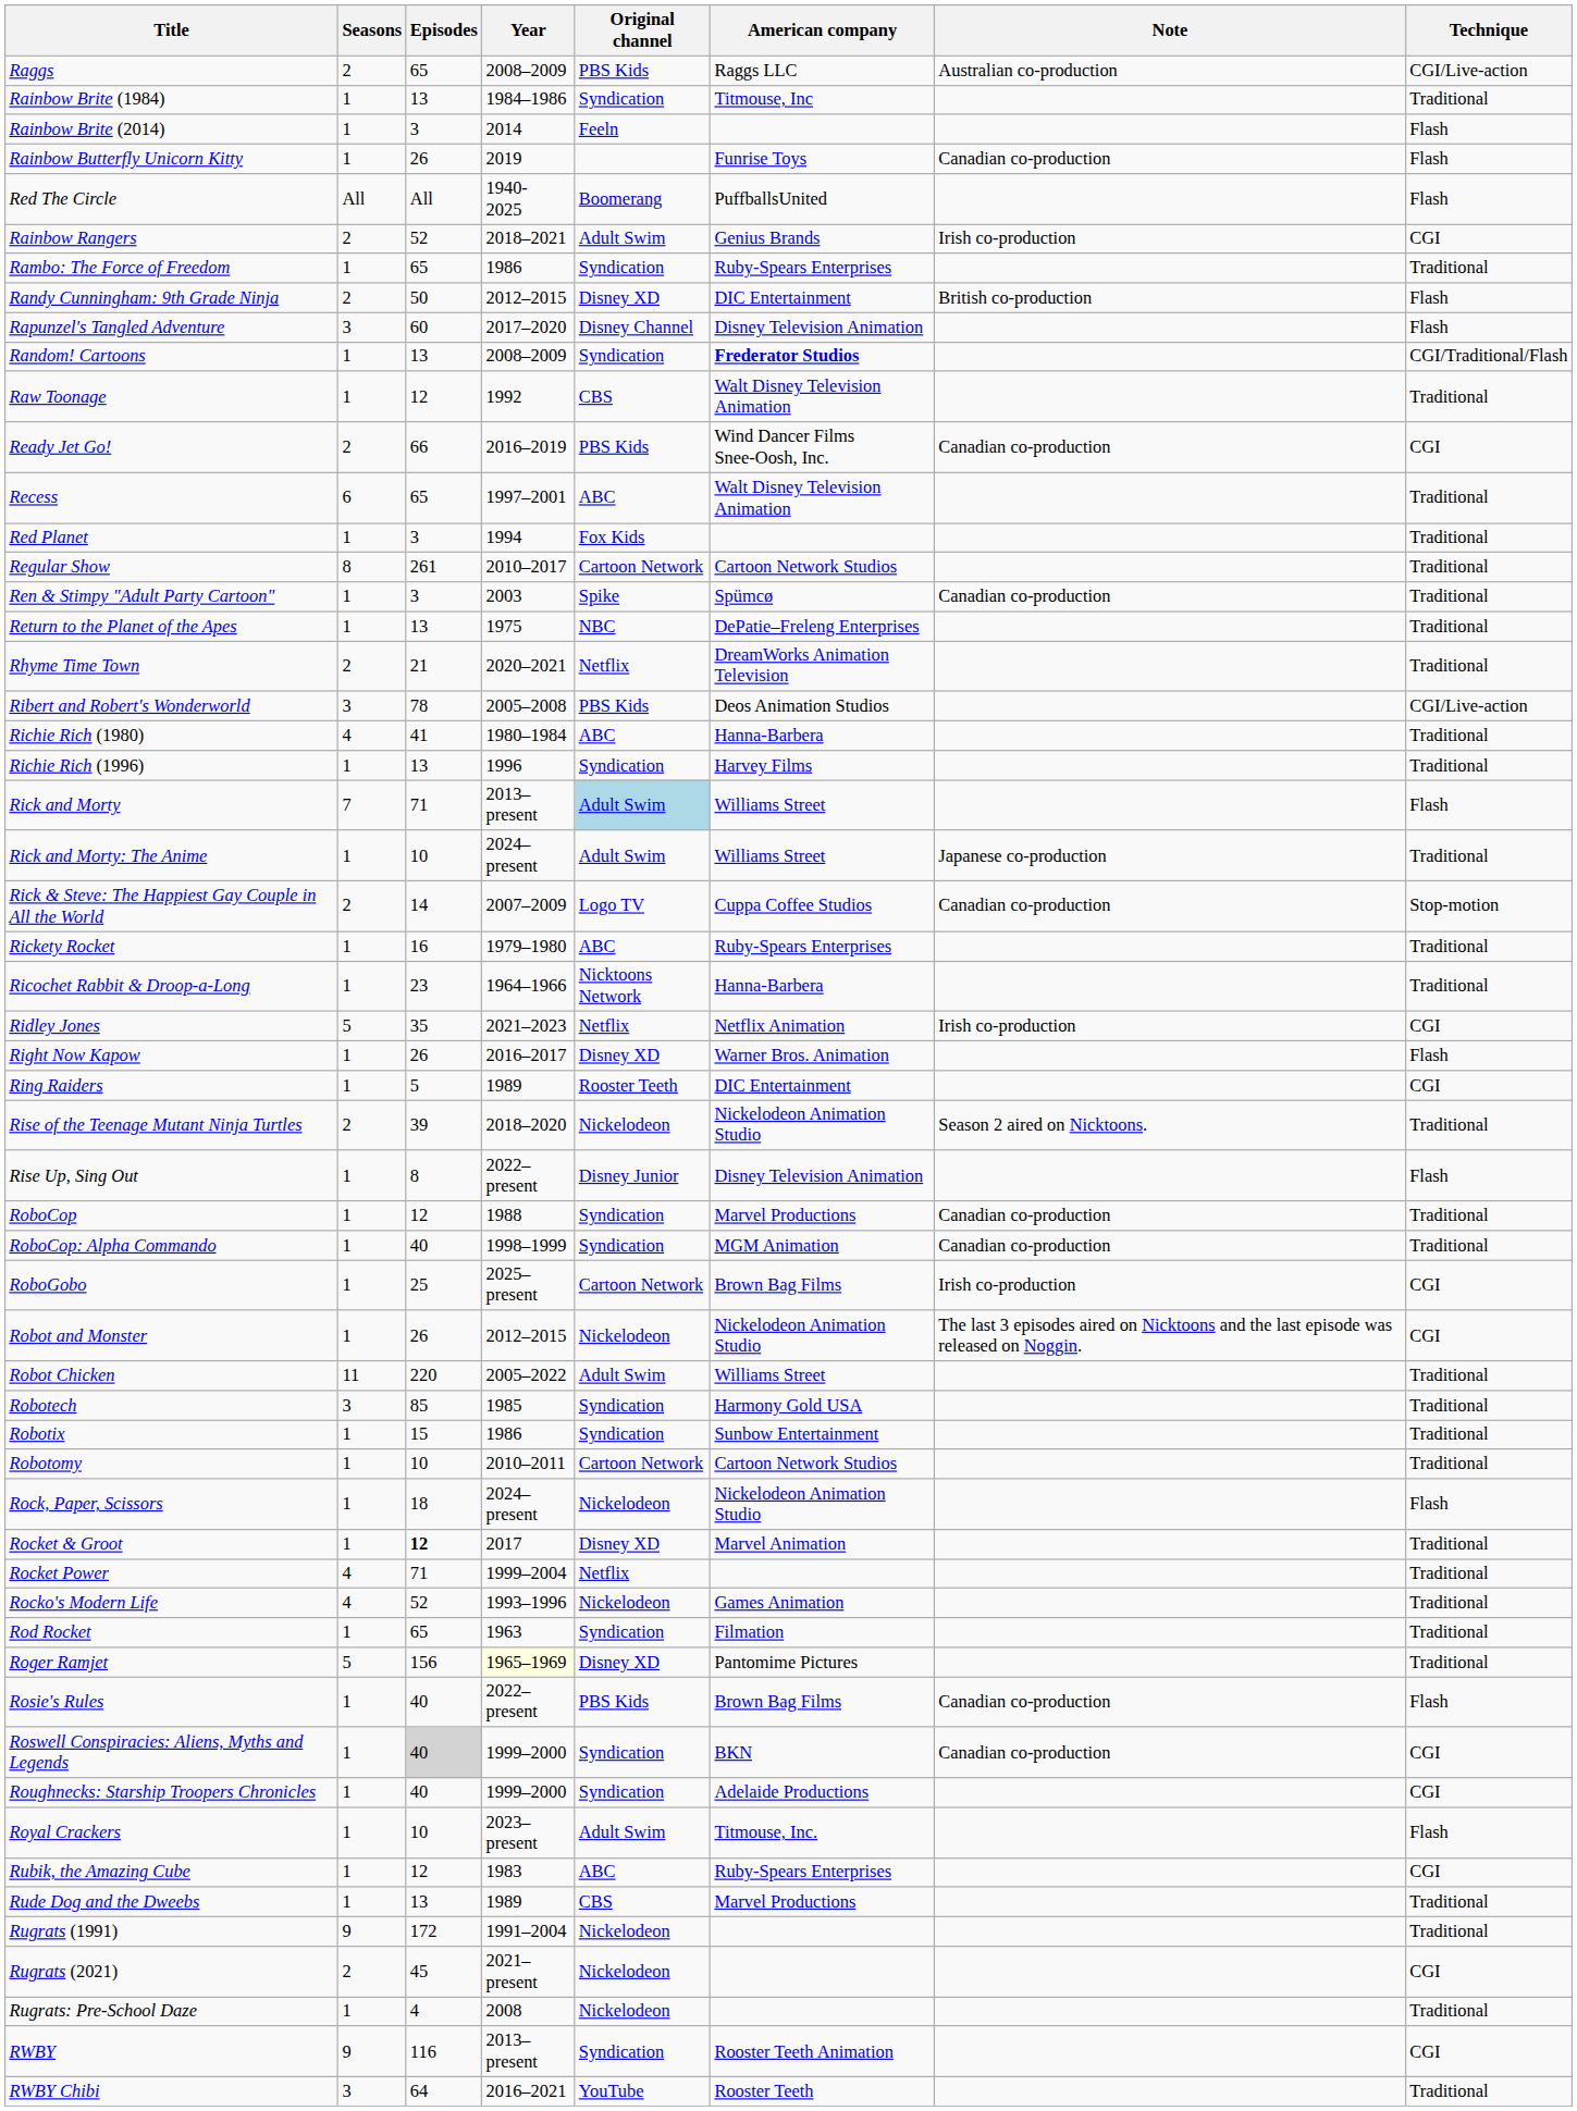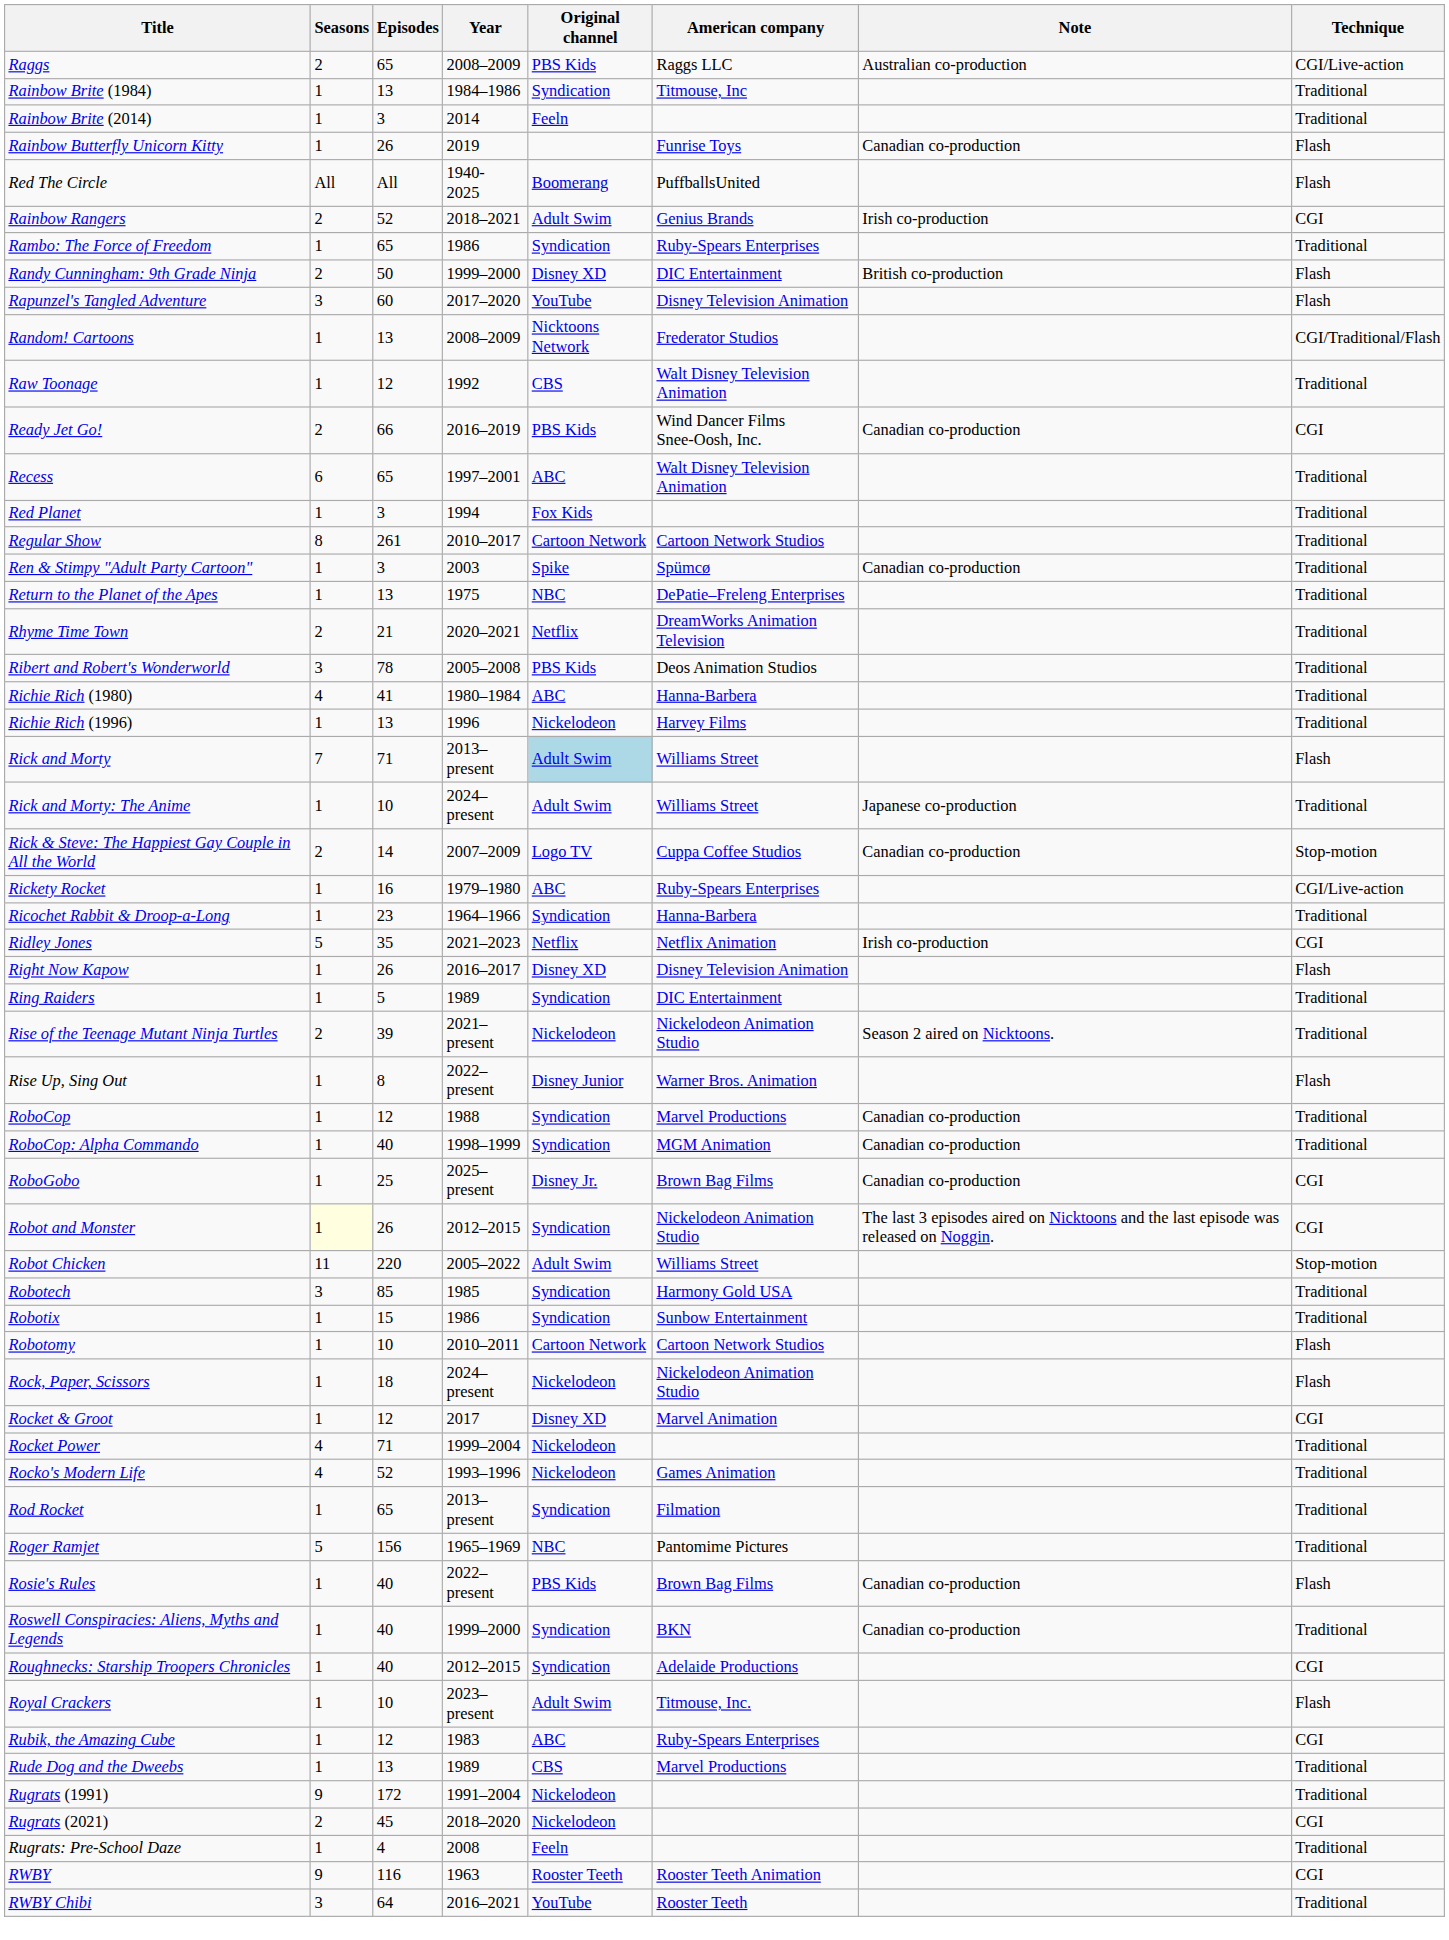Rainbow Brite (2014) | Technique: Flash -> Traditional
Randy Cunningham: 9th Grade Ninja | Year: 2012–2015 -> 1999–2000
Rapunzel's Tangled Adventure | Original channel: Disney Channel -> YouTube
Random! Cartoons | Original channel: Syndication -> Nicktoons Network
Random! Cartoons | American company: bold -> normal
Ribert and Robert's Wonderworld | Technique: CGI/Live-action -> Traditional
Richie Rich (1996) | Original channel: Syndication -> Nickelodeon
Rickety Rocket | Technique: Traditional -> CGI/Live-action
Ricochet Rabbit & Droop-a-Long | Original channel: Nicktoons Network -> Syndication
Right Now Kapow | American company: Warner Bros. Animation -> Disney Television Animation
Ring Raiders | Original channel: Rooster Teeth -> Syndication
Ring Raiders | Technique: CGI -> Traditional
Rise of the Teenage Mutant Ninja Turtles | Year: 2018–2020 -> 2021–present
Rise Up, Sing Out | American company: Disney Television Animation -> Warner Bros. Animation
RoboGobo | Original channel: Cartoon Network -> Disney Jr.
RoboGobo | Note: Irish co-production -> Canadian co-production
Robot and Monster | Seasons: no background -> lightyellow background
Robot and Monster | Original channel: Nickelodeon -> Syndication
Robot Chicken | Technique: Traditional -> Stop-motion
Robotomy | Technique: Traditional -> Flash
Rocket & Groot | Episodes: bold -> normal
Rocket & Groot | Technique: Traditional -> CGI
Rocket Power | Original channel: Netflix -> Nickelodeon
Rod Rocket | Year: 1963 -> 2013–present
Roger Ramjet | Year: lightyellow background -> no background
Roger Ramjet | Original channel: Disney XD -> NBC
Roswell Conspiracies: Aliens, Myths and Legends | Episodes: lightgrey background -> no background
Roswell Conspiracies: Aliens, Myths and Legends | Technique: CGI -> Traditional
Roughnecks: Starship Troopers Chronicles | Year: 1999–2000 -> 2012–2015
Rugrats (2021) | Year: 2021–present -> 2018–2020
Rugrats: Pre-School Daze | Original channel: Nickelodeon -> Feeln
RWBY | Year: 2013–present -> 1963
RWBY | Original channel: Syndication -> Rooster Teeth
